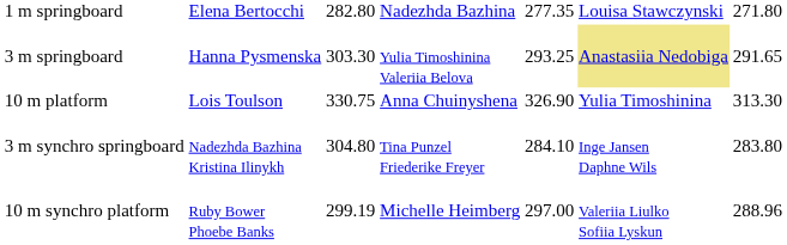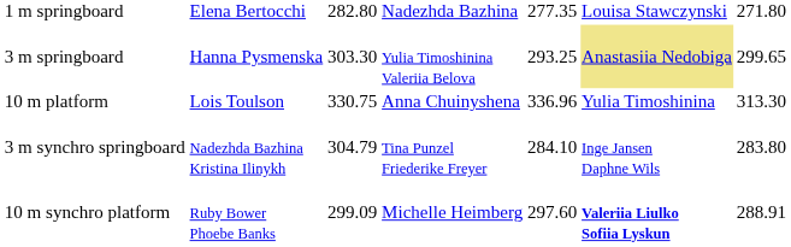3 m springboard | column 7: 291.65 -> 299.65
10 m platform | column 5: 326.90 -> 336.96
3 m synchro springboard | column 3: 304.80 -> 304.79
10 m synchro platform | column 3: 299.19 -> 299.09
10 m synchro platform | column 5: 297.00 -> 297.60
10 m synchro platform | column 6: normal -> bold
10 m synchro platform | column 7: 288.96 -> 288.91
